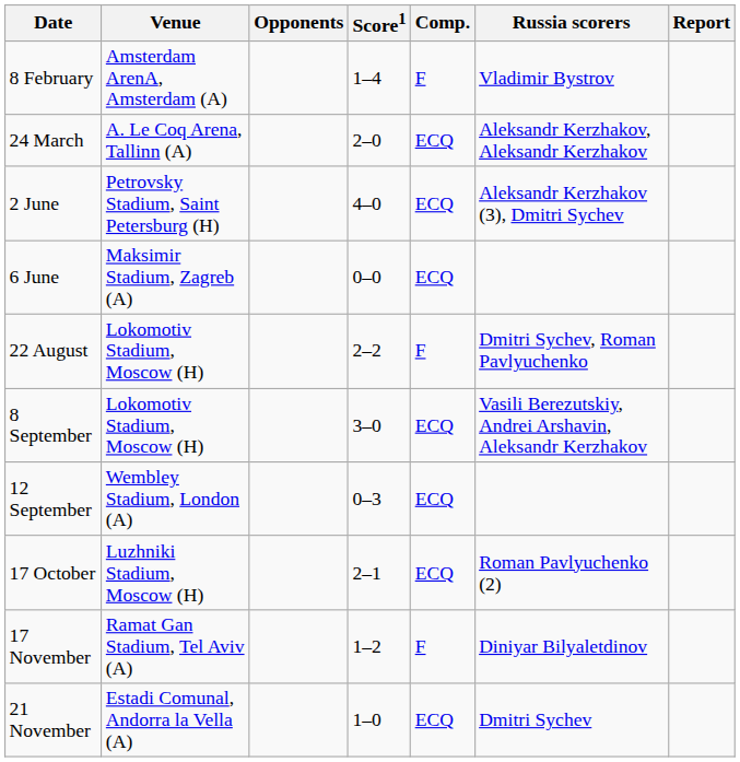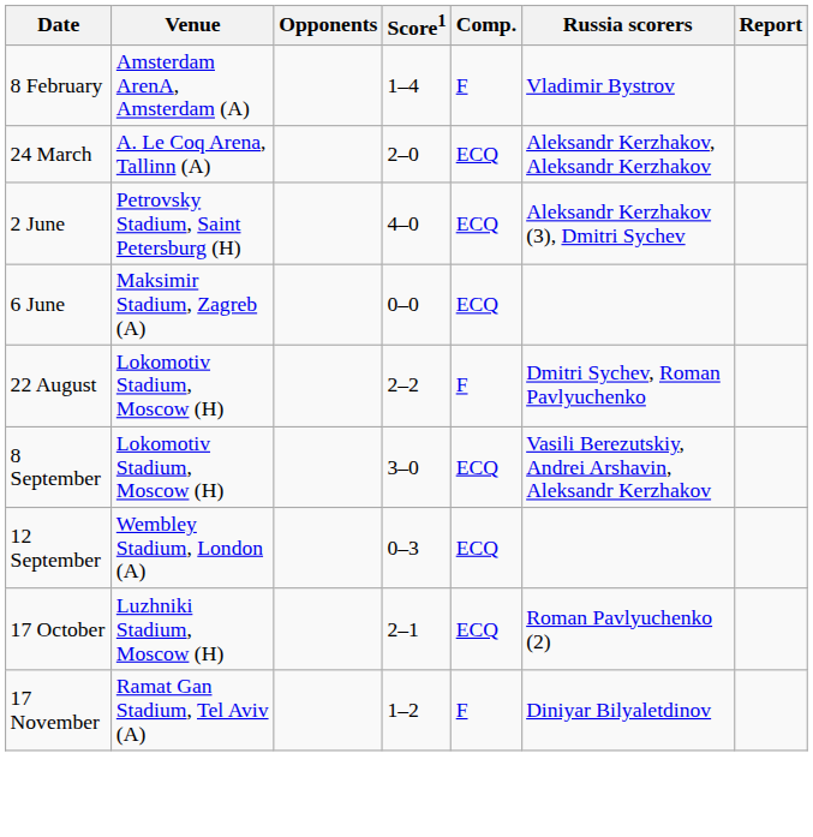- row: 21 November | Estadi Comunal, Andorra la Vella (A) | 1–0 | ECQ | Dmitri Sychev
